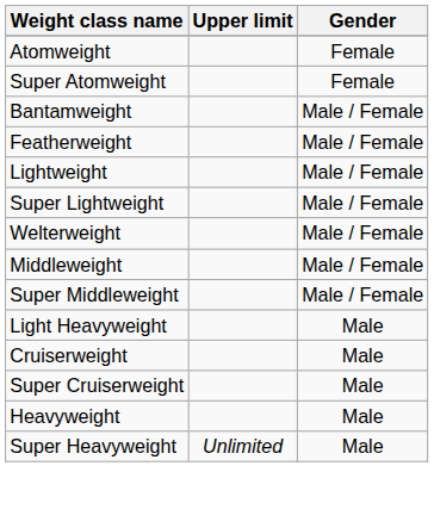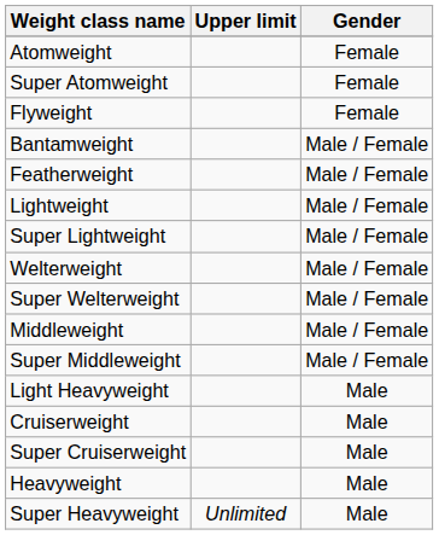+ row: Flyweight | Female
+ row: Super Welterweight | Male / Female
